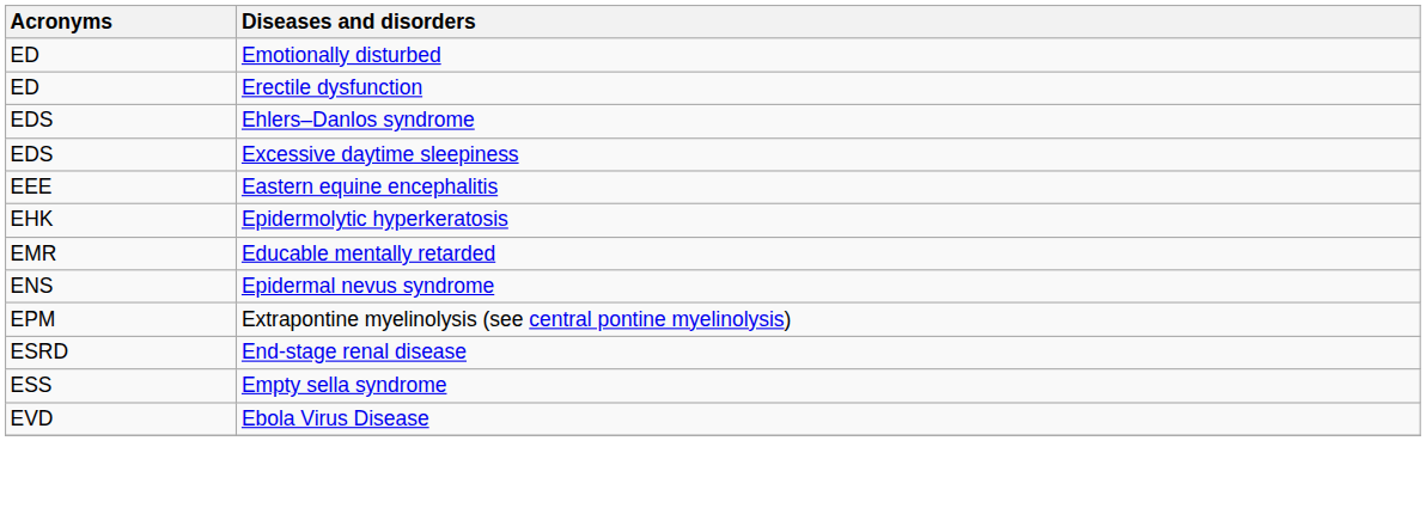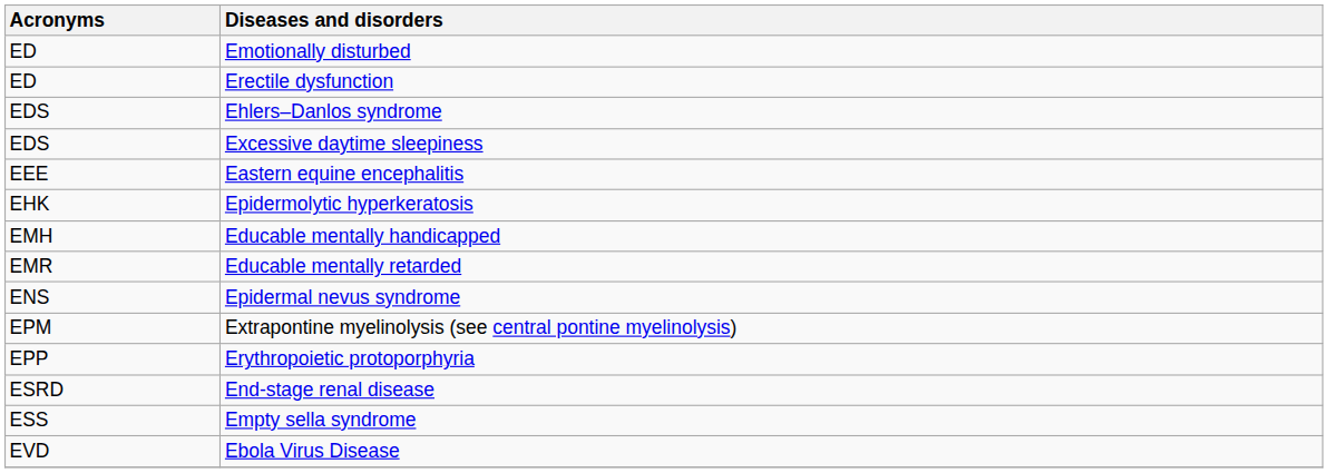+ row: EMH | Educable mentally handicapped
+ row: EPP | Erythropoietic protoporphyria
